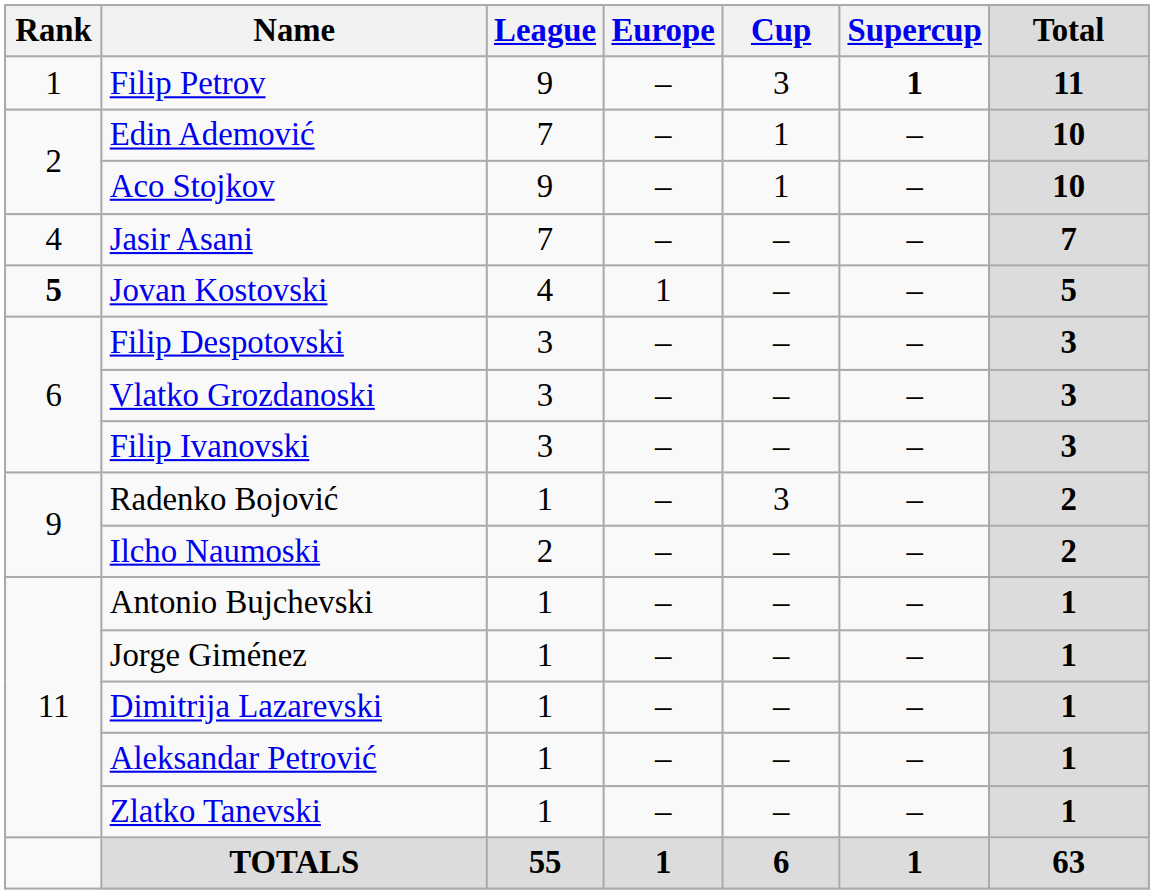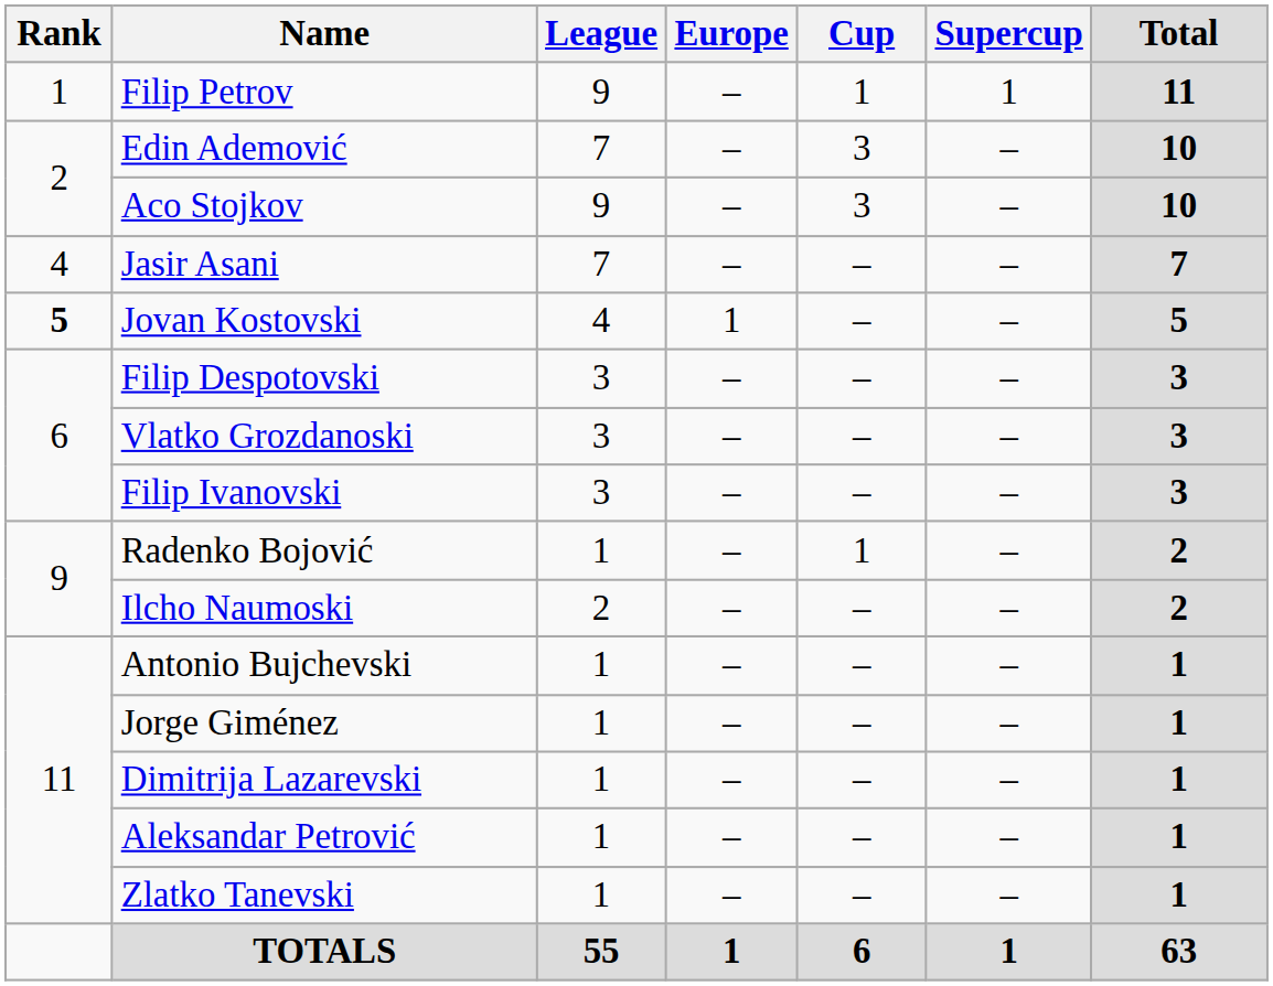Filip Petrov | Cup: 3 -> 1
Filip Petrov | Supercup: bold -> normal
Edin Ademović | Cup: 1 -> 3
Aco Stojkov | Cup: 1 -> 3
Radenko Bojović | Cup: 3 -> 1
